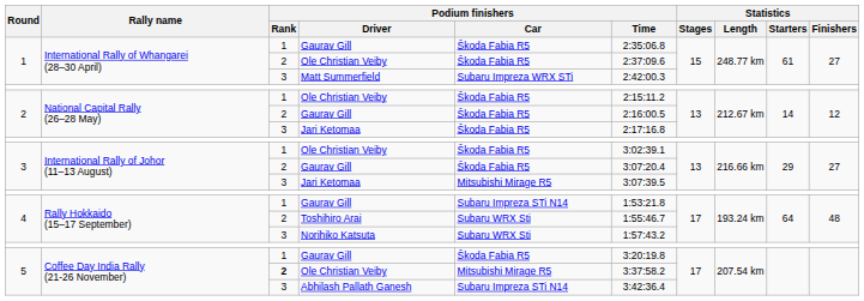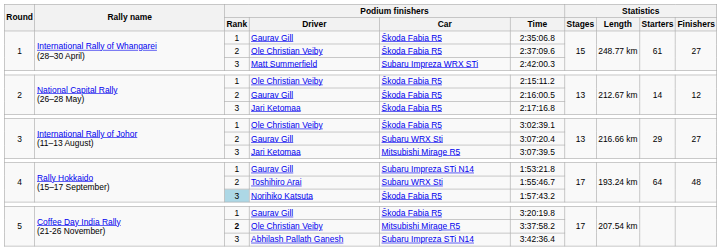3 / Gaurav Gill | Podium finishers / Car: Škoda Fabia R5 -> Subaru WRX Sti
Norihiko Katsuta | Podium finishers / Rank: no background -> lightblue background
Norihiko Katsuta | Podium finishers / Car: Subaru WRX Sti -> Škoda Fabia R5
